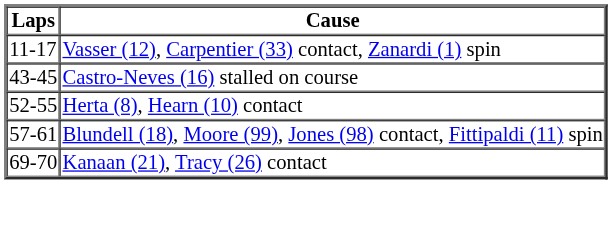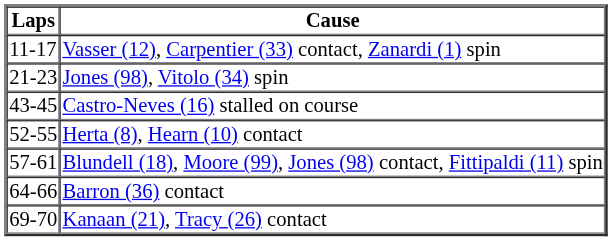+ row: 21-23 | Jones (98), Vitolo (34) spin
+ row: 64-66 | Barron (36) contact
